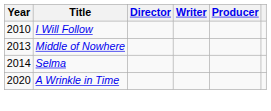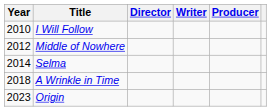Middle of Nowhere | Year: 2013 -> 2012
A Wrinkle in Time | Year: 2020 -> 2018
+ row: 2023 | Origin
